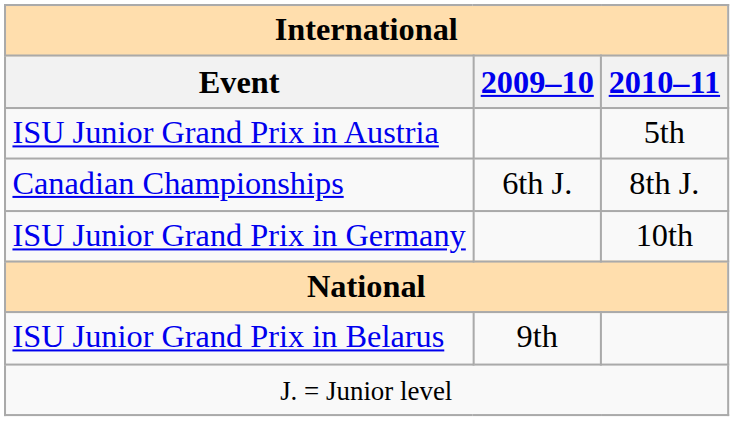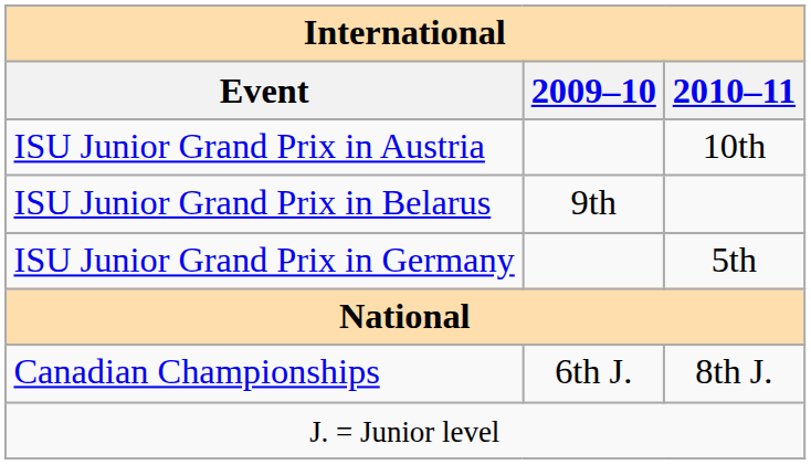ISU Junior Grand Prix in Austria | 2010–11: 5th -> 10th
rows swapped: ISU Junior Grand Prix in Belarus <-> Canadian Championships
ISU Junior Grand Prix in Germany | 2010–11: 10th -> 5th
